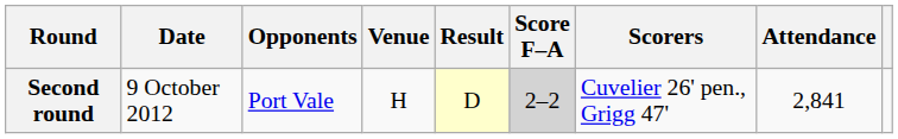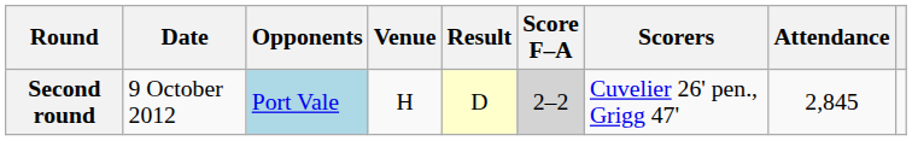Second round | Opponents: no background -> lightblue background
Second round | Attendance: 2,841 -> 2,845
